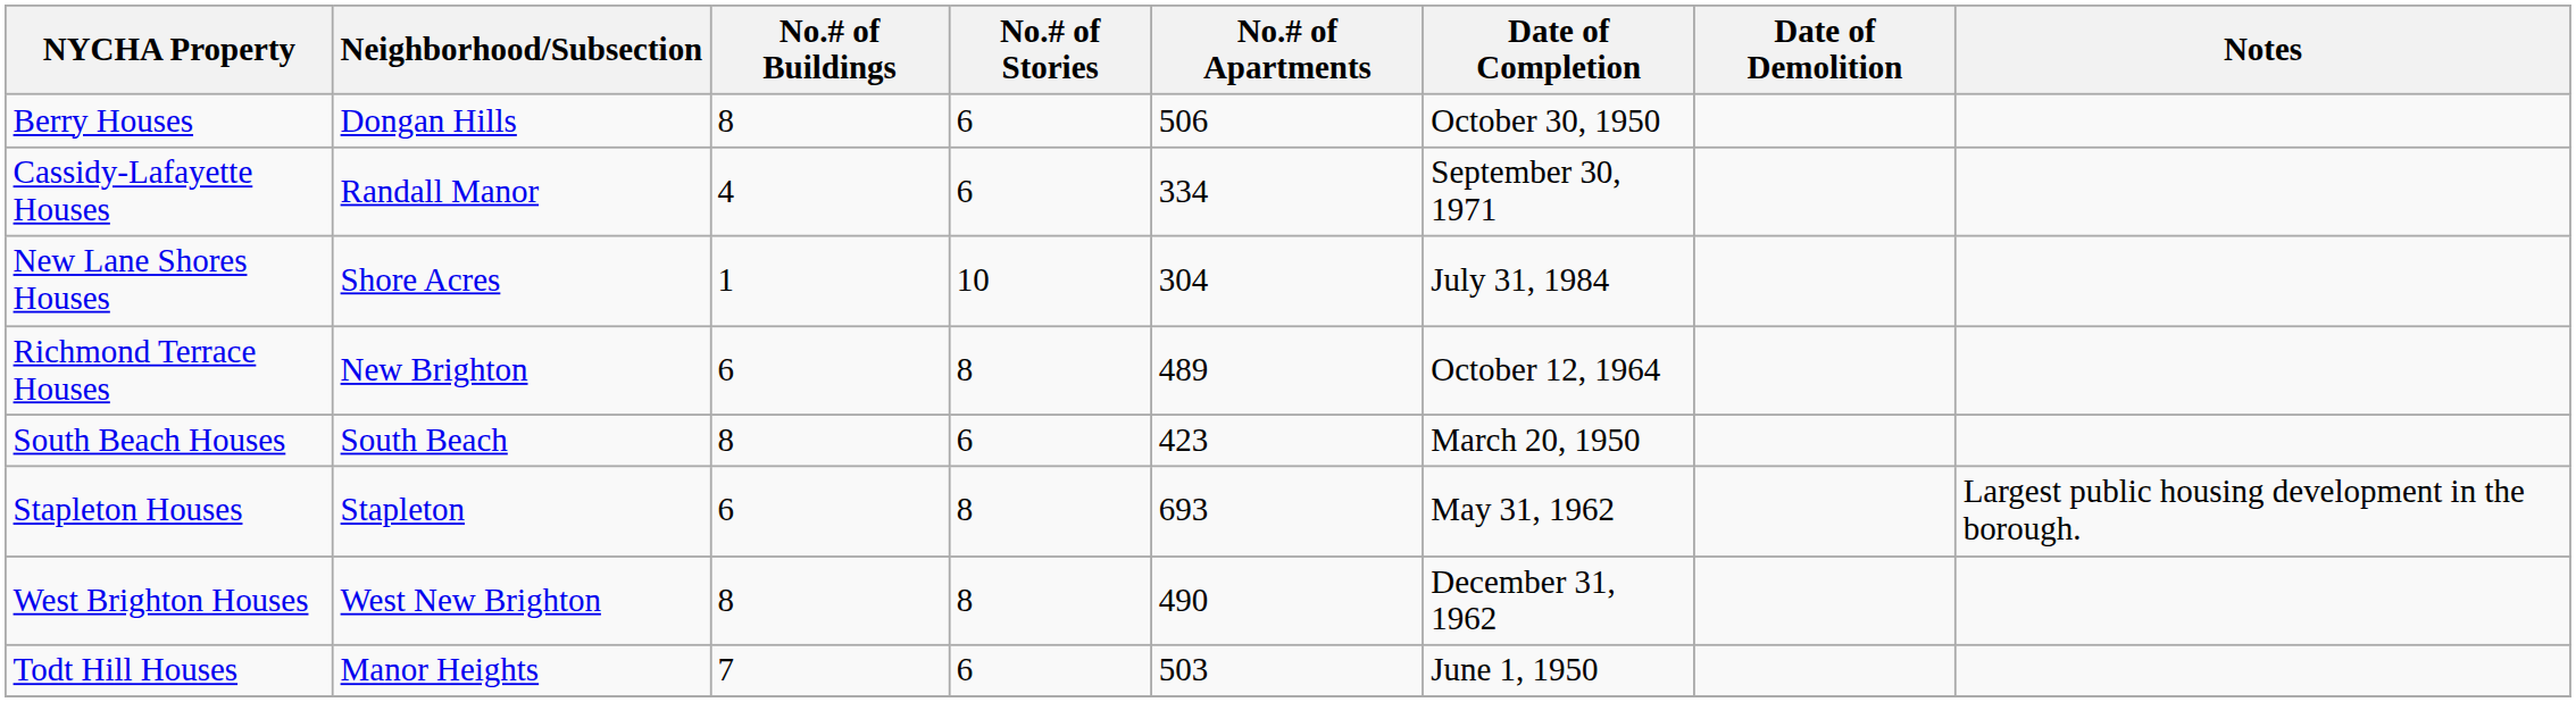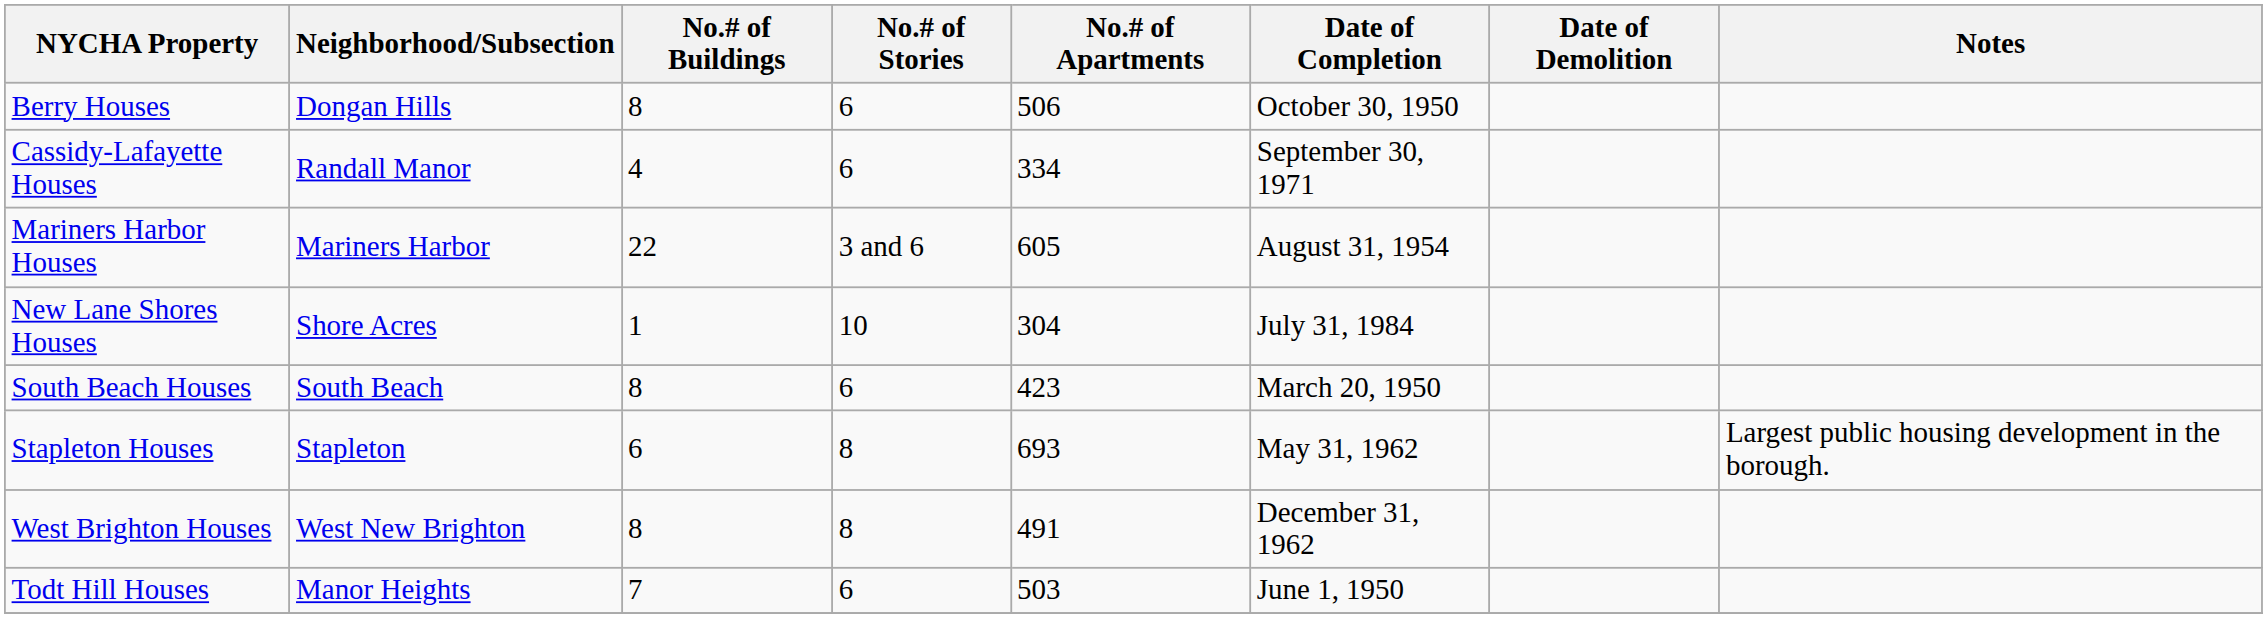+ row: Mariners Harbor Houses | Mariners Harbor | 22 | 3 and 6 | 605 | August 31, 1954
- row: Richmond Terrace Houses | New Brighton | 6 | 8 | 489 | October 12, 1964
West Brighton Houses | No.# of Apartments: 490 -> 491
